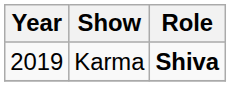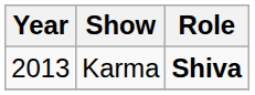Karma | Year: 2019 -> 2013
